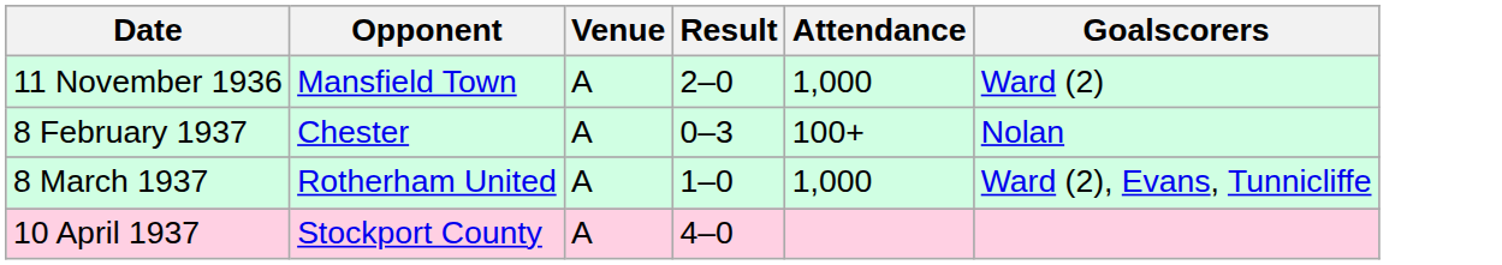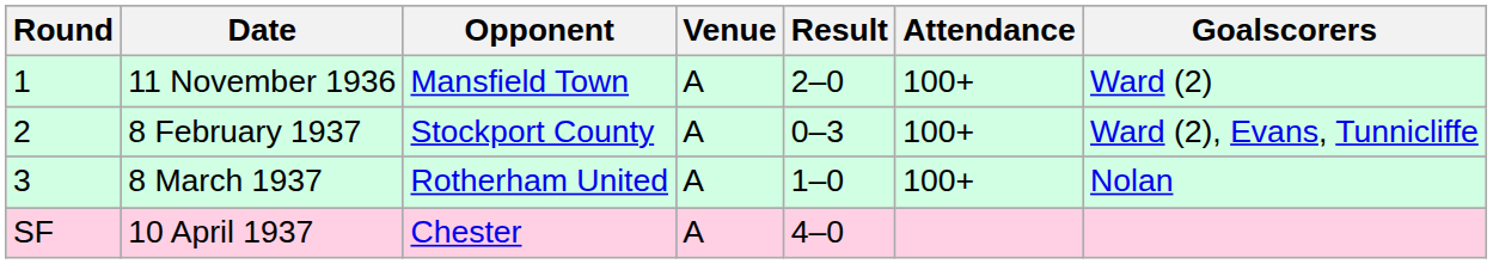+ column: Round | 1 | 2 | 3 | SF
11 November 1936 | Attendance: 1,000 -> 100+
8 February 1937 | Opponent: Chester -> Stockport County
8 February 1937 | Goalscorers: Nolan -> Ward (2), Evans, Tunnicliffe
8 March 1937 | Attendance: 1,000 -> 100+
8 March 1937 | Goalscorers: Ward (2), Evans, Tunnicliffe -> Nolan
10 April 1937 | Opponent: Stockport County -> Chester
